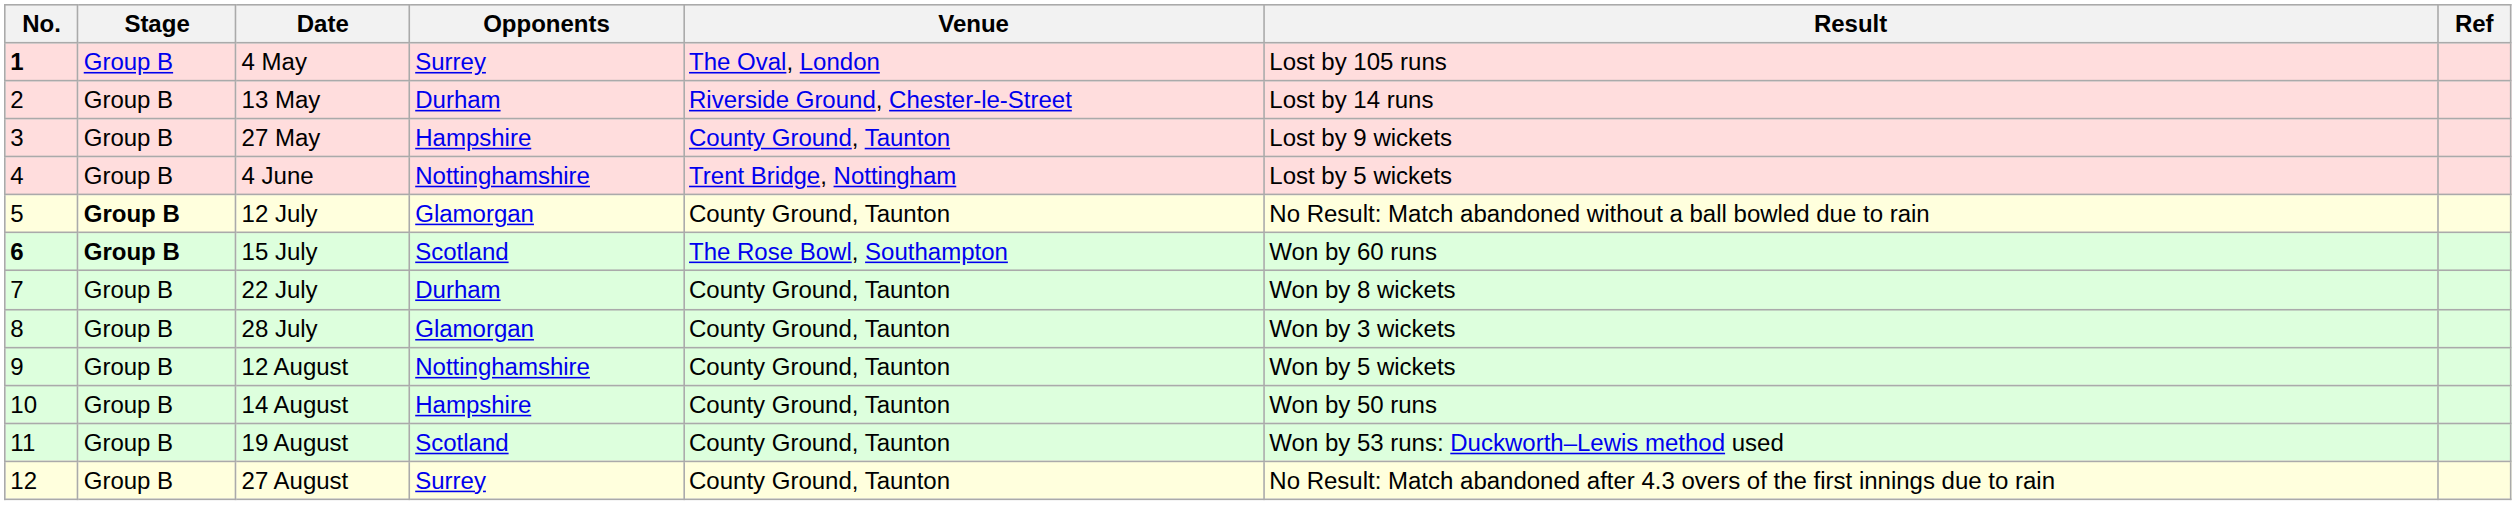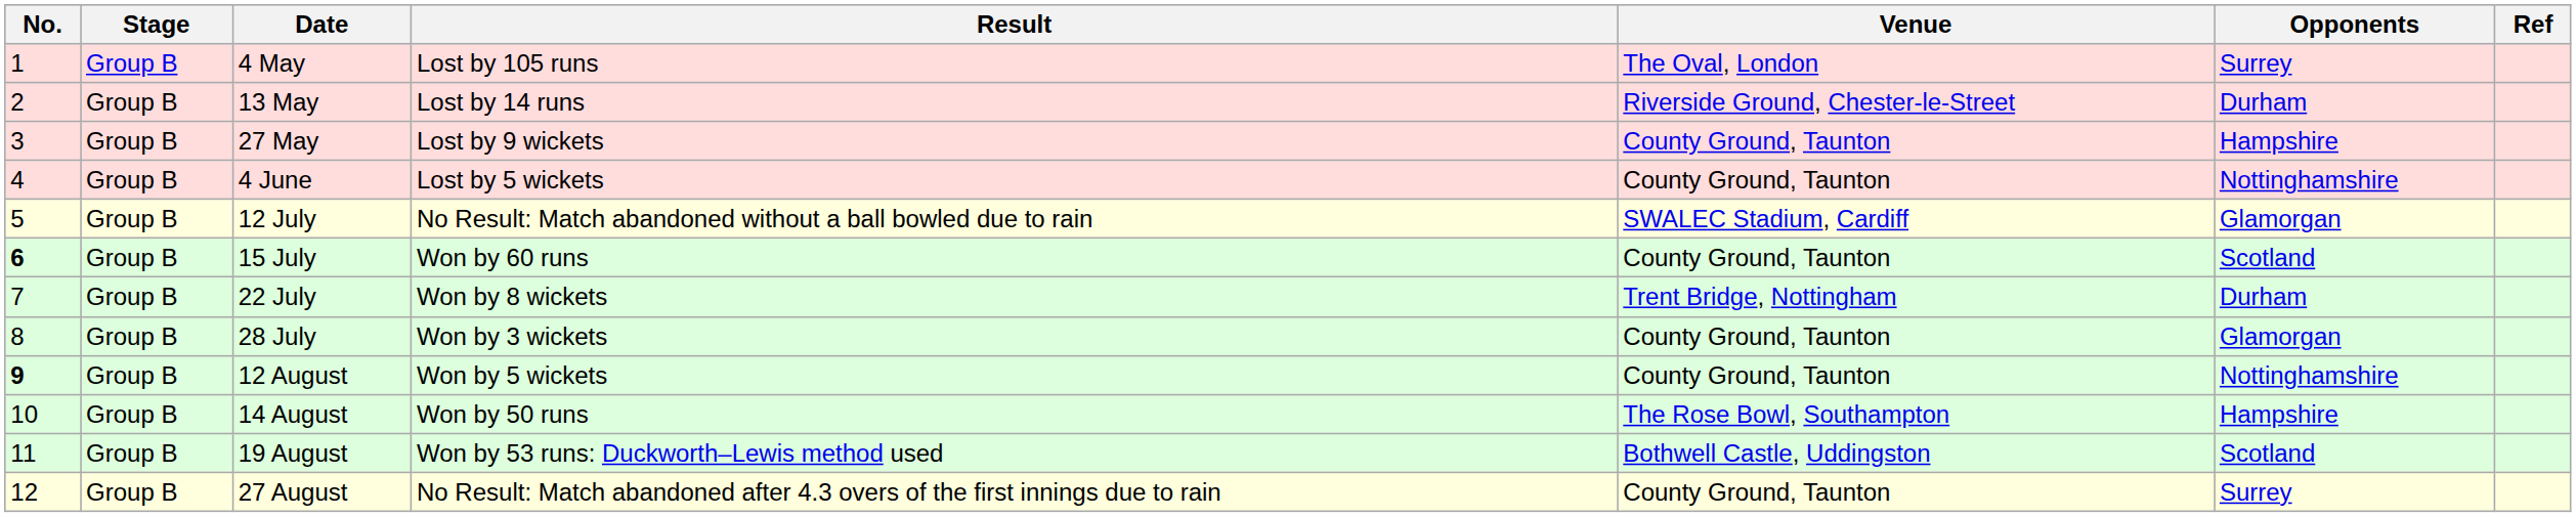columns swapped: Opponents <-> Result
4 May | No.: bold -> normal
4 June | Venue: Trent Bridge, Nottingham -> County Ground, Taunton
12 July | Stage: bold -> normal
12 July | Venue: County Ground, Taunton -> SWALEC Stadium, Cardiff
15 July | Stage: bold -> normal
15 July | Venue: The Rose Bowl, Southampton -> County Ground, Taunton
22 July | Venue: County Ground, Taunton -> Trent Bridge, Nottingham
12 August | No.: normal -> bold
14 August | Venue: County Ground, Taunton -> The Rose Bowl, Southampton
19 August | Venue: County Ground, Taunton -> Bothwell Castle, Uddingston
